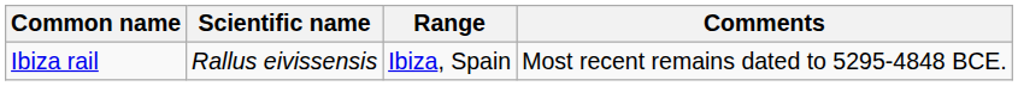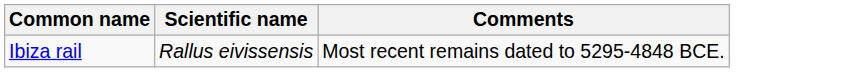- column: Range | Ibiza, Spain
